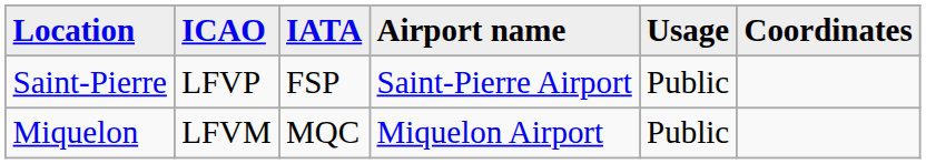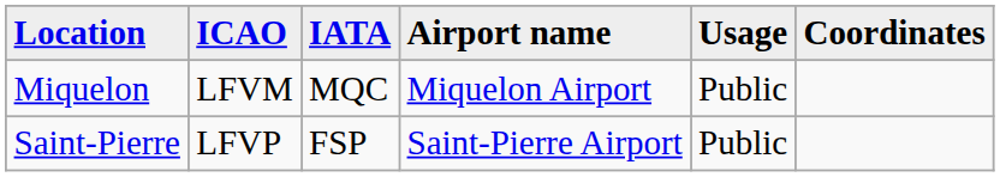rows swapped: Miquelon <-> Saint-Pierre
